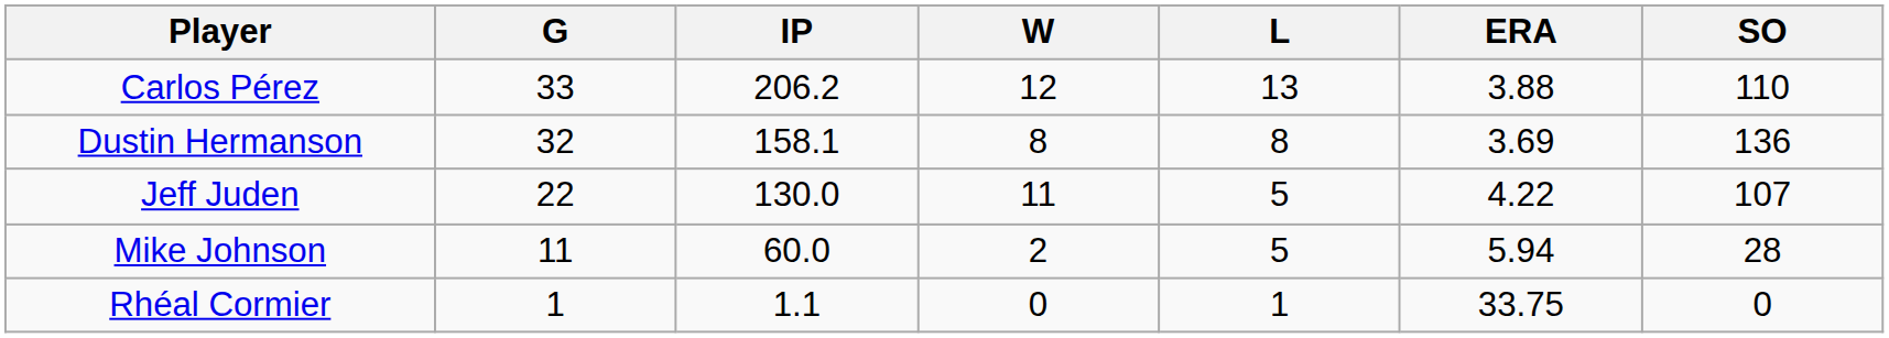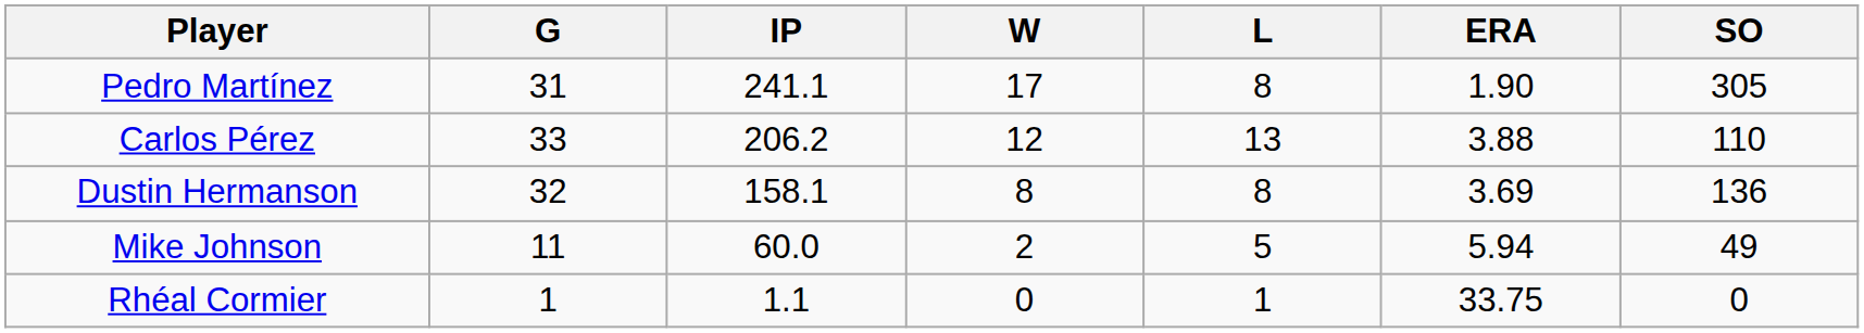+ row: Pedro Martínez | 31 | 241.1 | 17 | 8 | 1.90 | 305
- row: Jeff Juden | 22 | 130.0 | 11 | 5 | 4.22 | 107
Mike Johnson | SO: 28 -> 49
